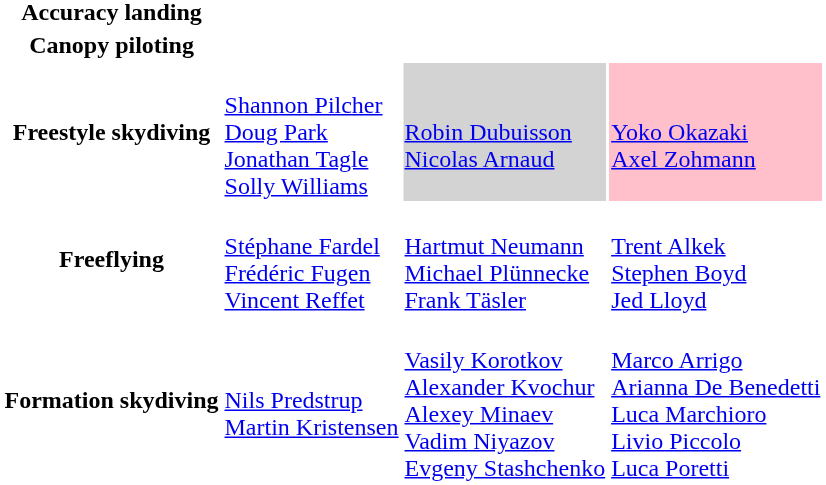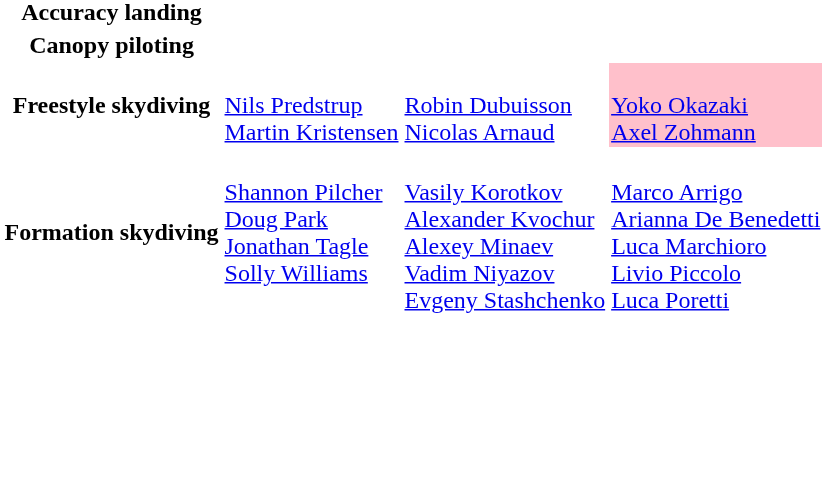Freestyle skydiving | column 2: Shannon Pilcher Doug Park Jonathan Tagle Solly Williams -> Nils Predstrup Martin Kristensen
Freestyle skydiving | column 3: lightgrey background -> no background
- row: Freeflying | Stéphane Fardel Frédéric Fugen Vincent Reffet | Hartmut Neumann Michael Plünnecke Frank Täsler | Trent Alkek Stephen Boyd Jed Lloyd
Formation skydiving | column 2: Nils Predstrup Martin Kristensen -> Shannon Pilcher Doug Park Jonathan Tagle Solly Williams
